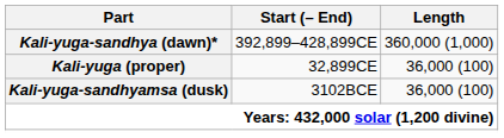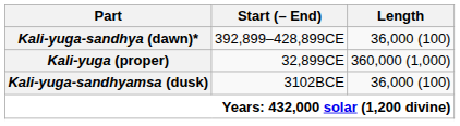Kali-yuga-sandhya (dawn)* | Length: 360,000 (1,000) -> 36,000 (100)
Kali-yuga (proper) | Length: 36,000 (100) -> 360,000 (1,000)
